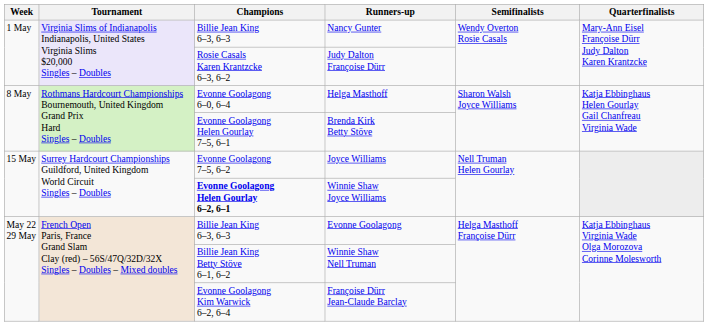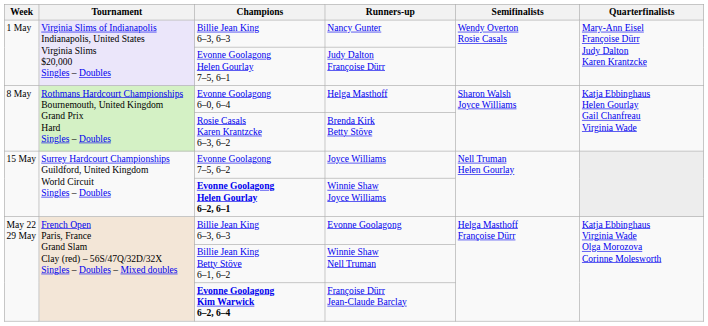Judy Dalton Françoise Dürr | Champions: Rosie Casals Karen Krantzcke 6–3, 6–2 -> Evonne Goolagong Helen Gourlay 7–5, 6–1
Brenda Kirk Betty Stöve | Champions: Evonne Goolagong Helen Gourlay 7–5, 6–1 -> Rosie Casals Karen Krantzcke 6–3, 6–2
Françoise Dürr Jean-Claude Barclay | Champions: normal -> bold
